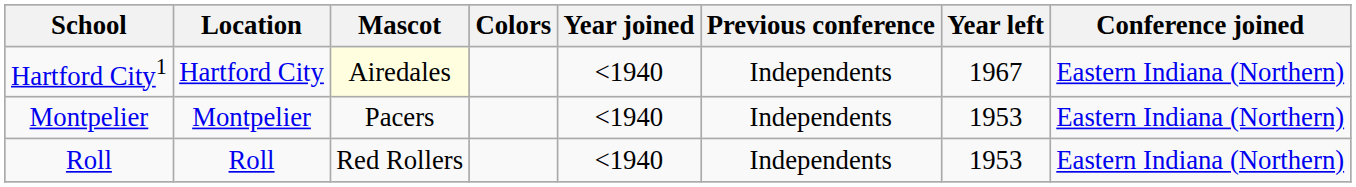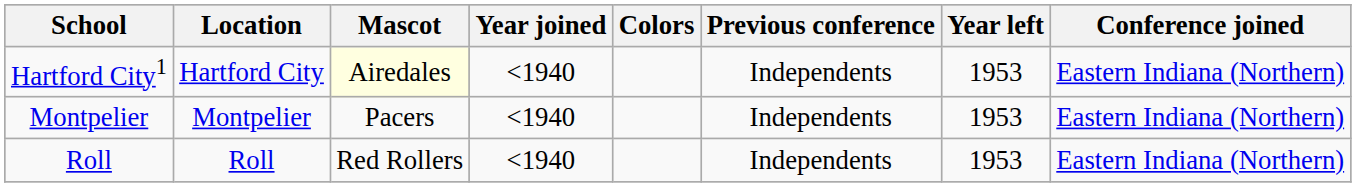columns swapped: Colors <-> Year joined
Hartford City1 | Year left: 1967 -> 1953
